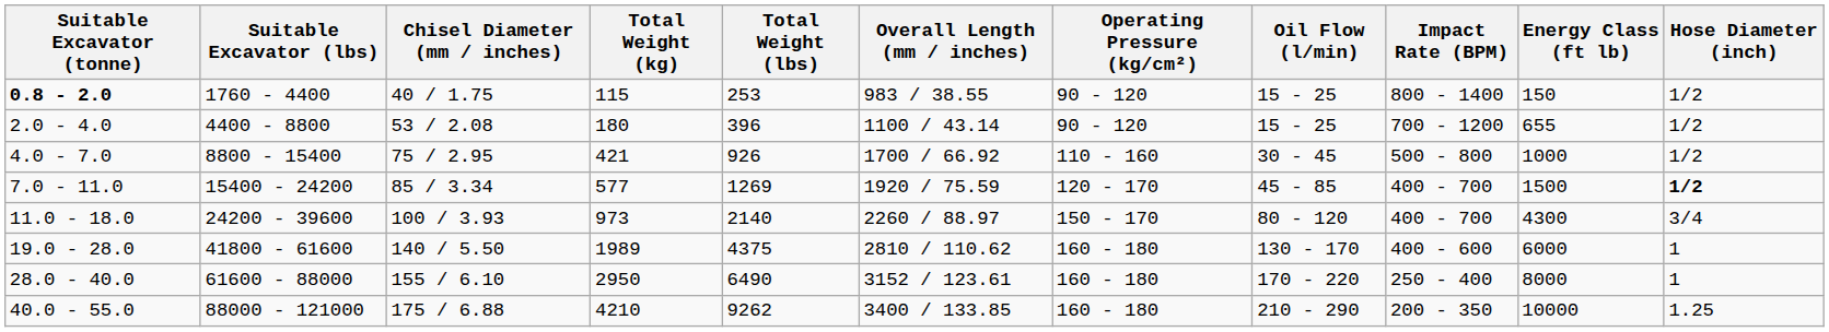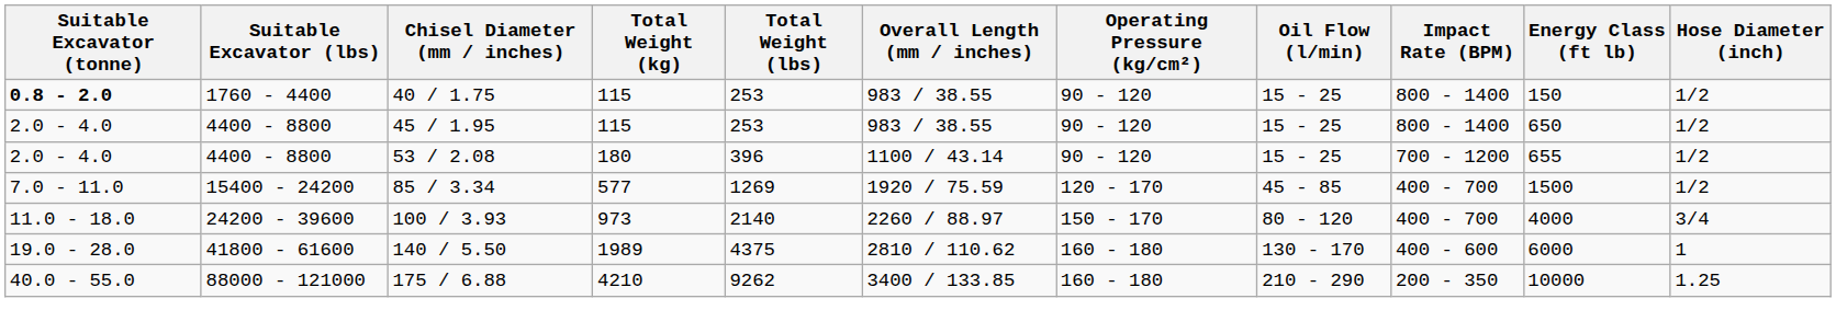+ row: 2.0 - 4.0 | 4400 - 8800 | 45 / 1.95 | 115 | 253 | 983 / 38.55 | 90 - 120 | 15 - 25 | 800 - 1400 | 650 | 1/2
- row: 4.0 - 7.0 | 8800 - 15400 | 75 / 2.95 | 421 | 926 | 1700 / 66.92 | 110 - 160 | 30 - 45 | 500 - 800 | 1000 | 1/2
85 / 3.34 | Hose Diameter (inch): bold -> normal
100 / 3.93 | Energy Class (ft lb): 4300 -> 4000
- row: 28.0 - 40.0 | 61600 - 88000 | 155 / 6.10 | 2950 | 6490 | 3152 / 123.61 | 160 - 180 | 170 - 220 | 250 - 400 | 8000 | 1
